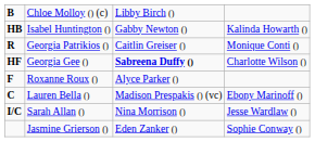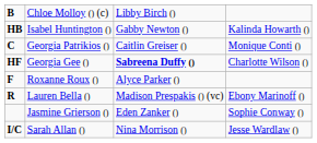Georgia Patrikios () | column 1: R -> C
Lauren Bella () | column 1: C -> R
rows swapped: Sarah Allan () <-> Jasmine Grierson ()
